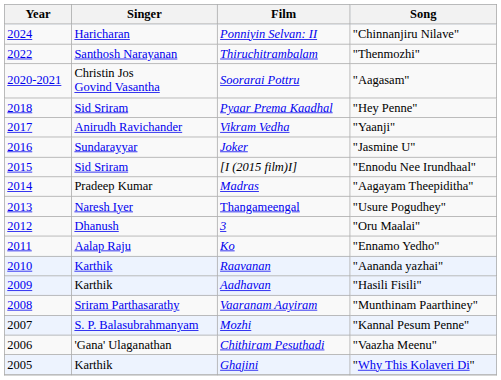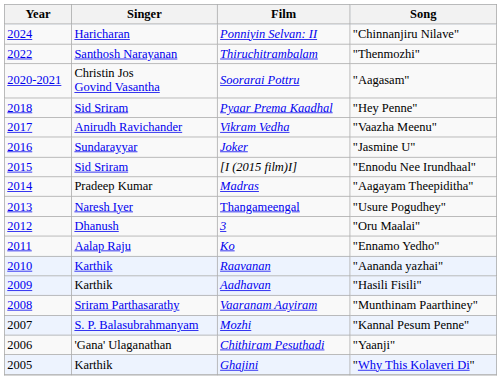Vikram Vedha | Song: "Yaanji" -> "Vaazha Meenu"
Chithiram Pesuthadi | Song: "Vaazha Meenu" -> "Yaanji"
